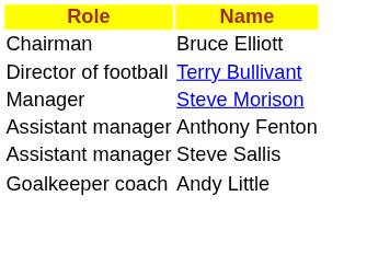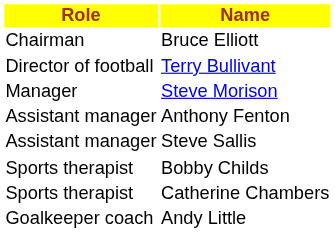+ row: Sports therapist | Bobby Childs
+ row: Sports therapist | Catherine Chambers
